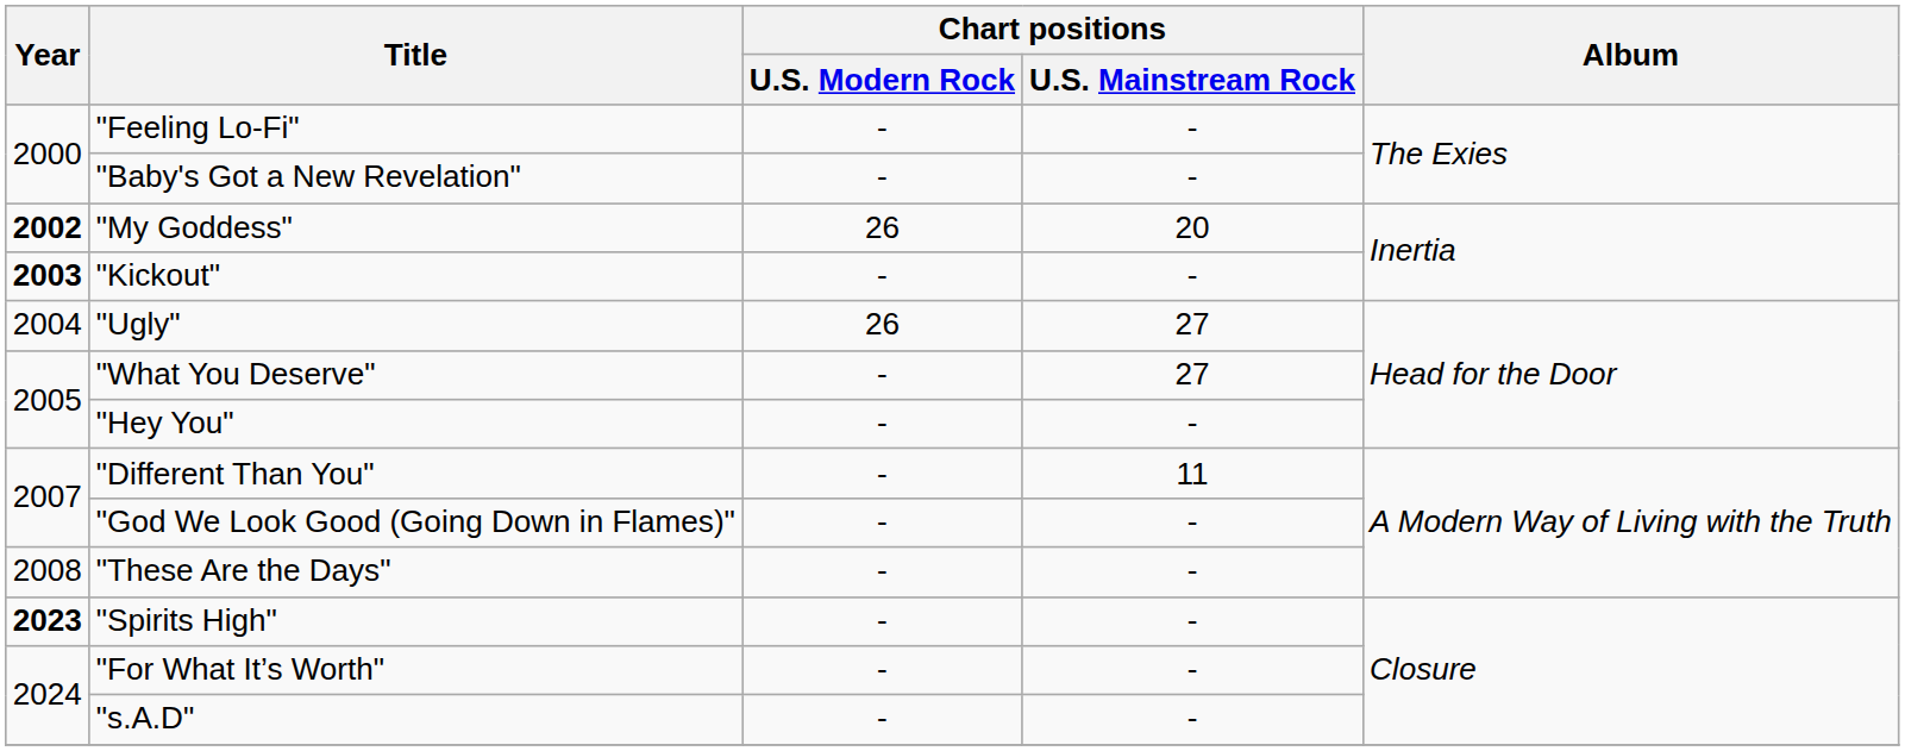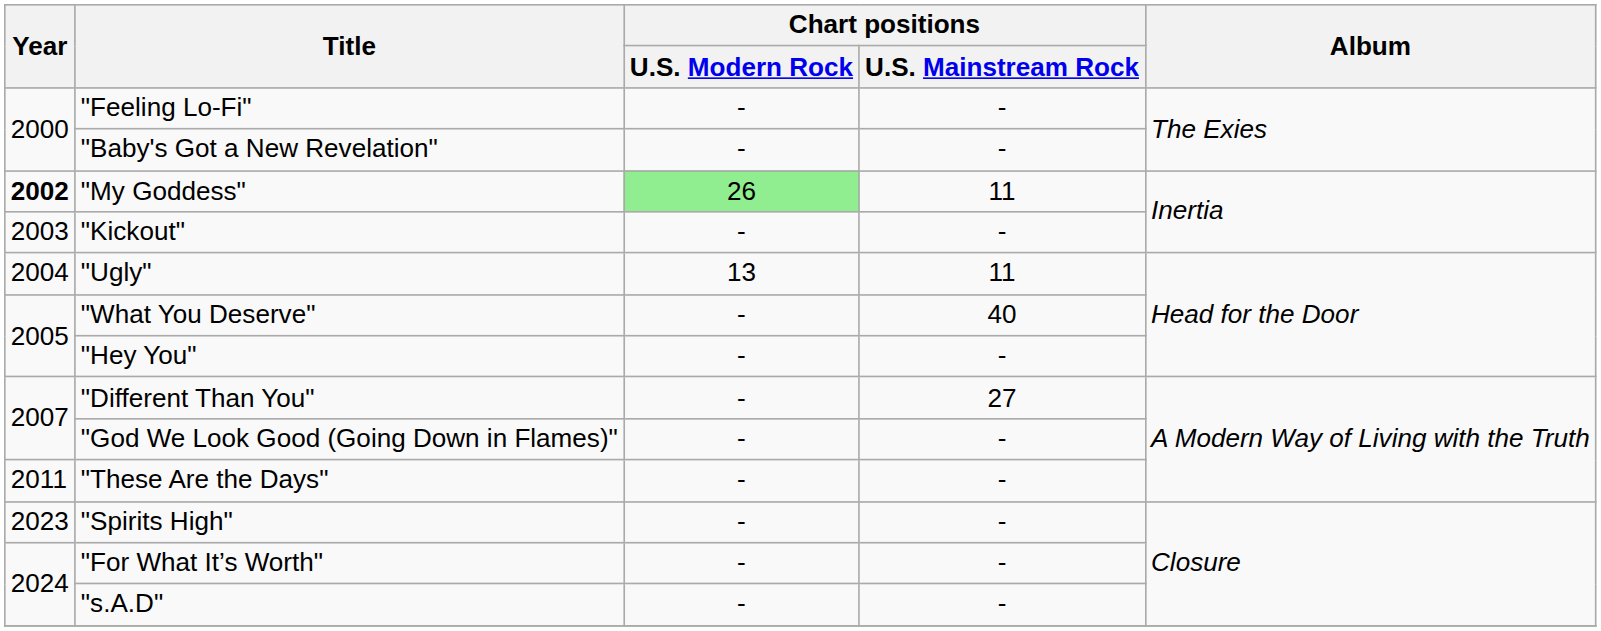"My Goddess" | Chart positions / U.S. Modern Rock: no background -> lightgreen background
"My Goddess" | Chart positions / U.S. Mainstream Rock: 20 -> 11
"Kickout" | Year: bold -> normal
"Ugly" | Chart positions / U.S. Modern Rock: 26 -> 13
"Ugly" | Chart positions / U.S. Mainstream Rock: 27 -> 11
"What You Deserve" | Chart positions / U.S. Mainstream Rock: 27 -> 40
"Different Than You" | Chart positions / U.S. Mainstream Rock: 11 -> 27
"These Are the Days" | Year: 2008 -> 2011
"Spirits High" | Year: bold -> normal
